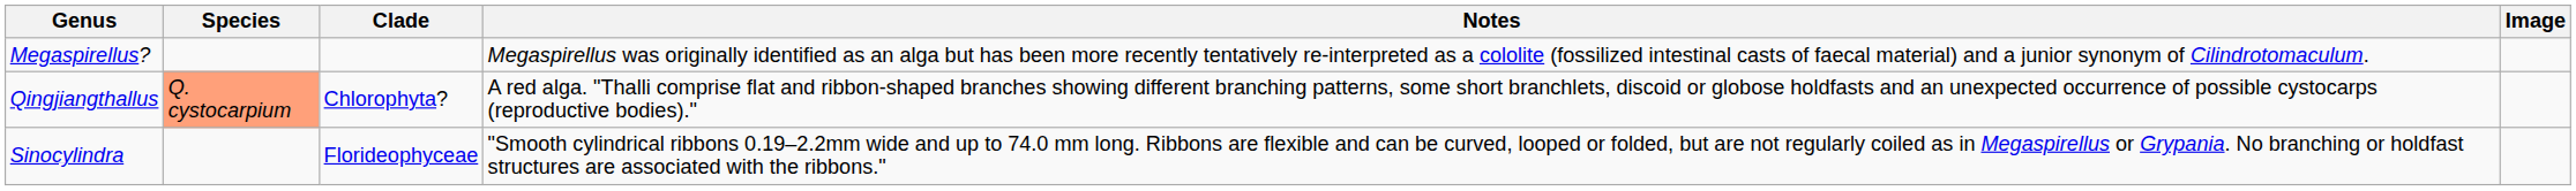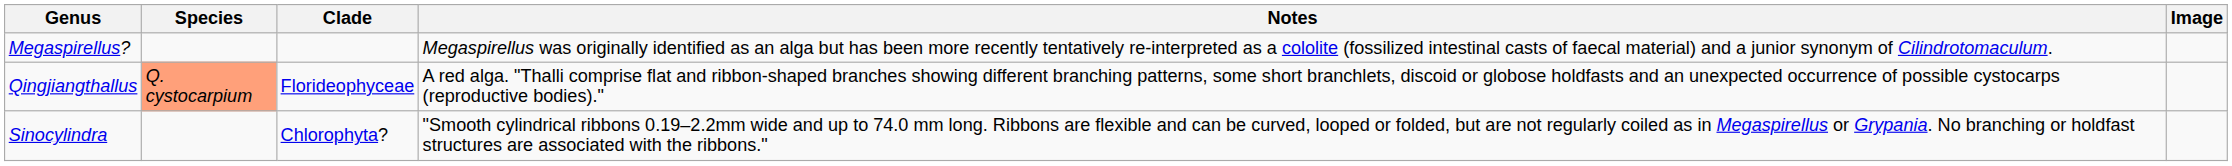Qingjiangthallus | Clade: Chlorophyta? -> Florideophyceae
Sinocylindra | Clade: Florideophyceae -> Chlorophyta?
